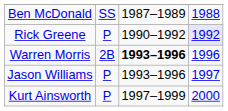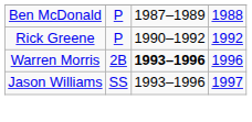Ben McDonald | column 2: SS -> P
Rick Greene | column 4: lavender background -> no background
Jason Williams | column 2: P -> SS
- row: Kurt Ainsworth | P | 1997–1999 | 2000
